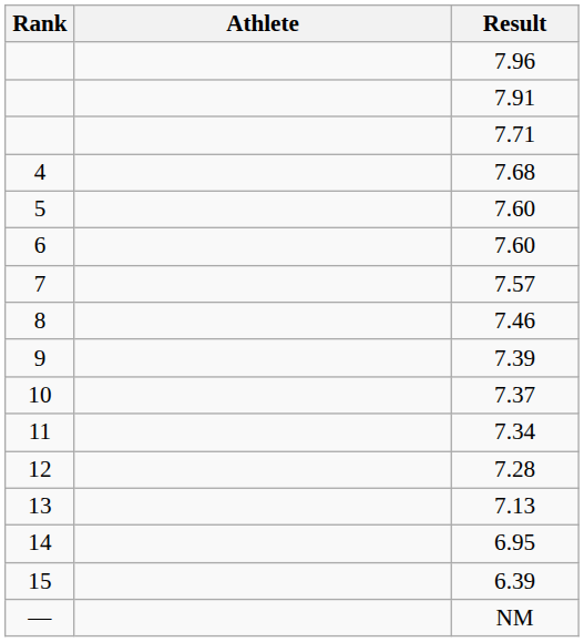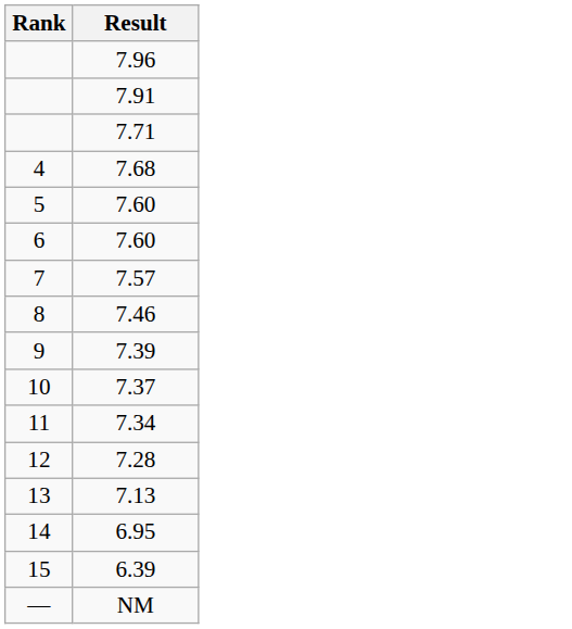- column: Athlete
